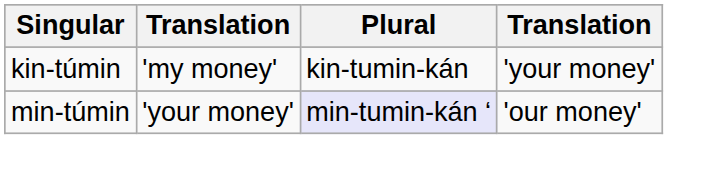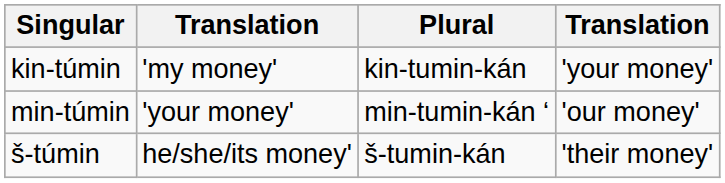min-túmin | Plural: lavender background -> no background
+ row: š-túmin | he/she/its money' | š-tumin-kán | 'their money'
